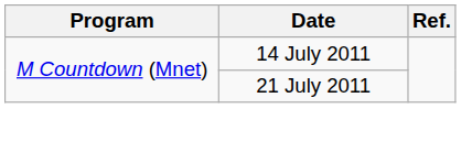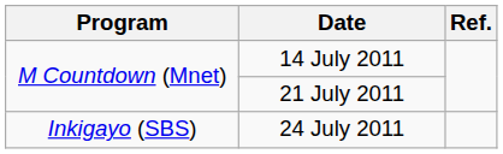+ row: Inkigayo (SBS) | 24 July 2011
